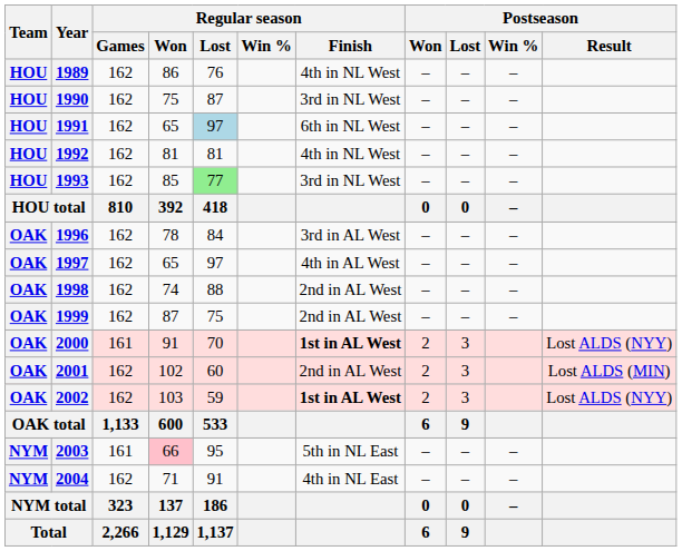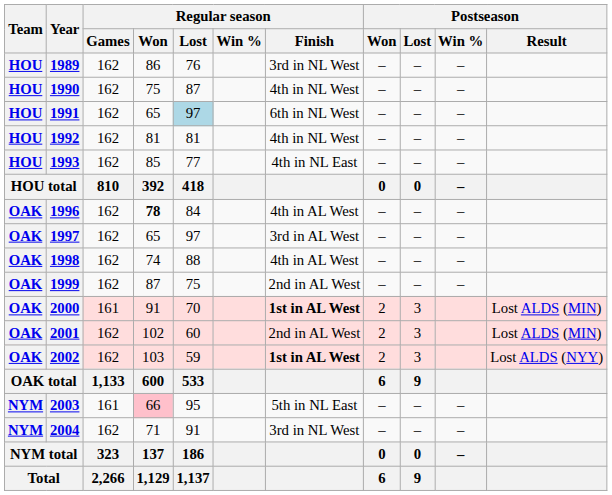1989 | Regular season / Finish: 4th in NL West -> 3rd in NL West
1990 | Regular season / Finish: 3rd in NL West -> 4th in NL West
1993 | Regular season / Lost: lightgreen background -> no background
1993 | Regular season / Finish: 3rd in NL West -> 4th in NL East
1996 | Regular season / Won: normal -> bold
1996 | Regular season / Finish: 3rd in AL West -> 4th in AL West
1997 | Regular season / Finish: 4th in AL West -> 3rd in AL West
1998 | Regular season / Finish: 2nd in AL West -> 4th in AL West
2000 | Postseason / Result: Lost ALDS (NYY) -> Lost ALDS (MIN)
2004 | Regular season / Finish: 4th in NL East -> 3rd in NL West
